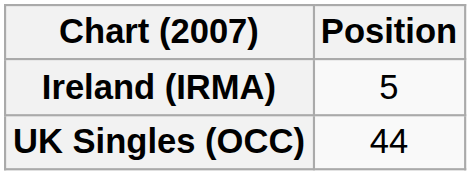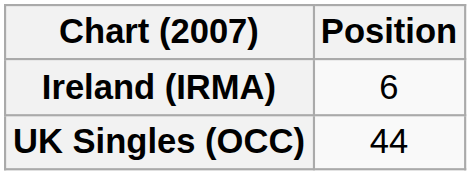Ireland (IRMA) | Position: 5 -> 6
